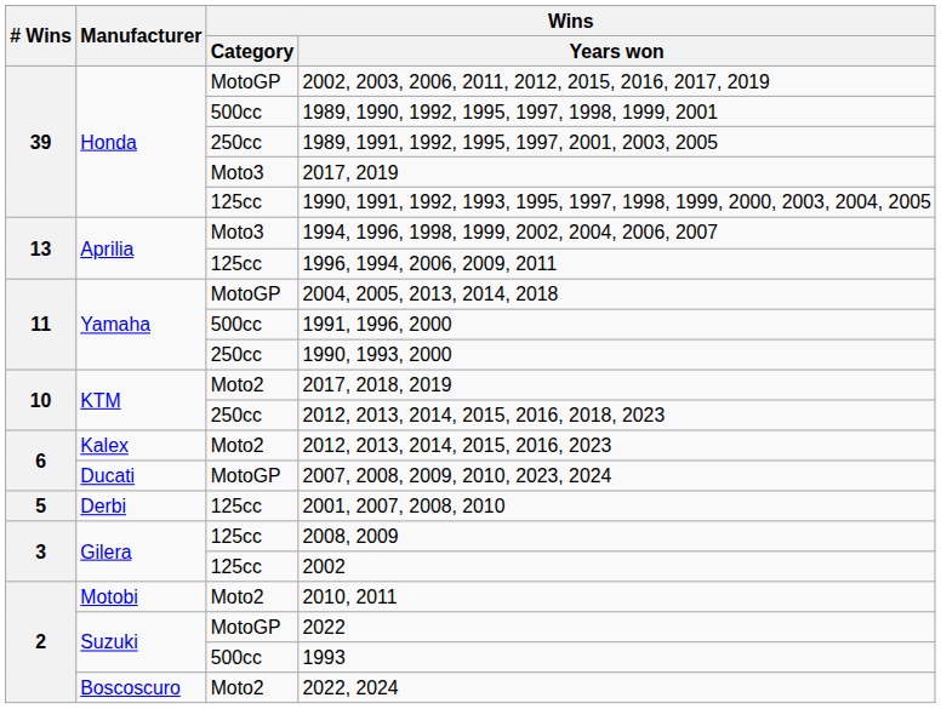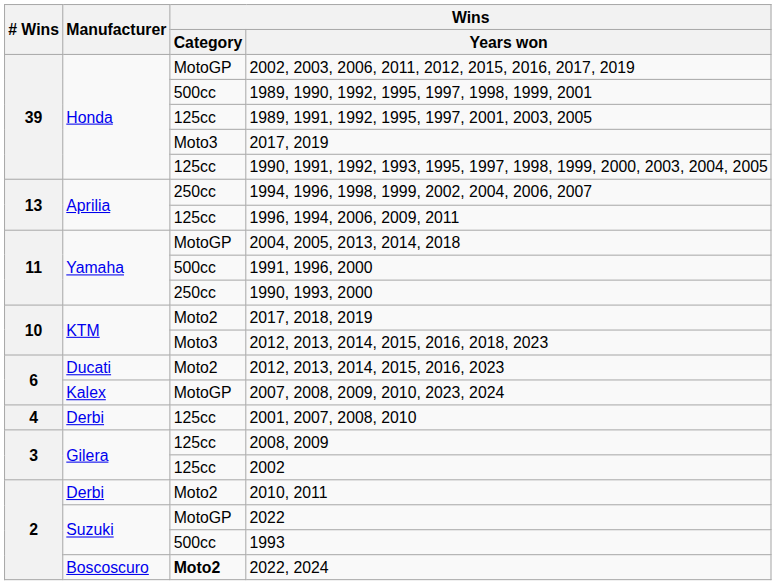1989, 1991, 1992, 1995, 1997, 2001, 2003, 2005 | Wins / Category: 250cc -> 125cc
1994, 1996, 1998, 1999, 2002, 2004, 2006, 2007 | Wins / Category: Moto3 -> 250cc
2012, 2013, 2014, 2015, 2016, 2018, 2023 | Wins / Category: 250cc -> Moto3
2012, 2013, 2014, 2015, 2016, 2023 | Manufacturer: Kalex -> Ducati
2007, 2008, 2009, 2010, 2023, 2024 | Manufacturer: Ducati -> Kalex
2001, 2007, 2008, 2010 | # Wins: 5 -> 4
2010, 2011 | Manufacturer: Motobi -> Derbi
2022, 2024 | Wins / Category: normal -> bold
